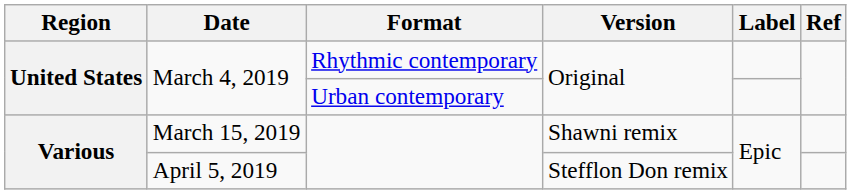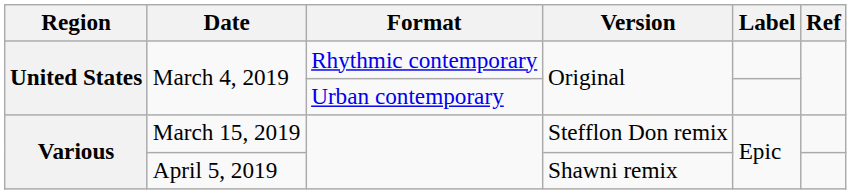March 15, 2019 | Version: Shawni remix -> Stefflon Don remix
April 5, 2019 | Version: Stefflon Don remix -> Shawni remix
